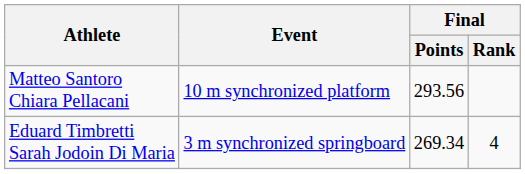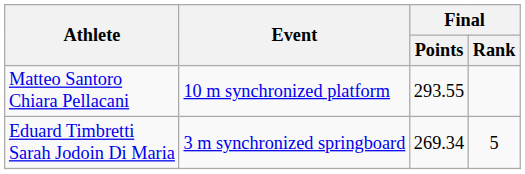Matteo Santoro Chiara Pellacani | Final / Points: 293.56 -> 293.55
Eduard Timbretti Sarah Jodoin Di Maria | Final / Rank: 4 -> 5
